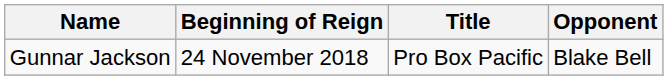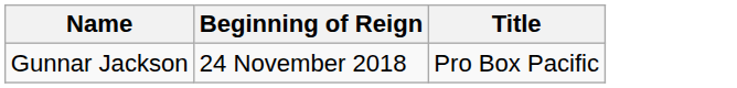- column: Opponent | Blake Bell
